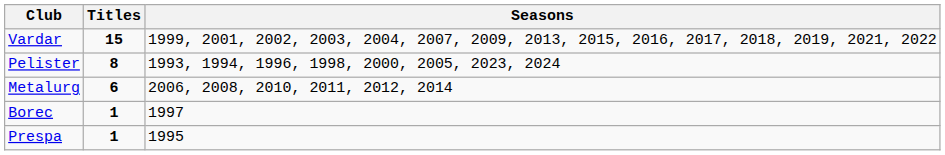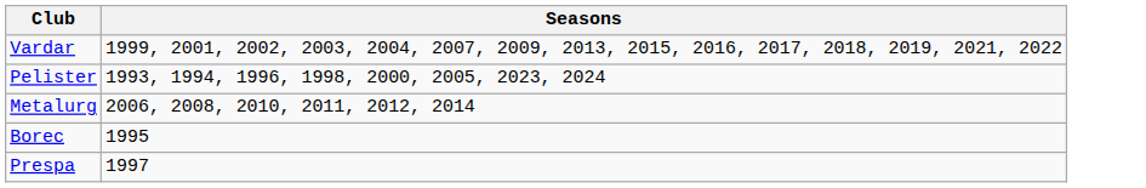- column: Titles | 15 | 8 | 6 | 1 | 1
Borec | Seasons: 1997 -> 1995
Prespa | Seasons: 1995 -> 1997
